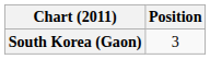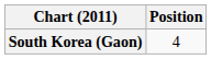South Korea (Gaon) | Position: 3 -> 4
